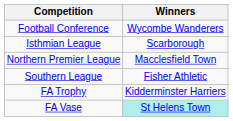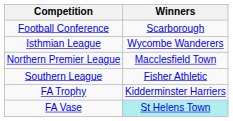Football Conference | Winners: Wycombe Wanderers -> Scarborough
Isthmian League | Winners: Scarborough -> Wycombe Wanderers
